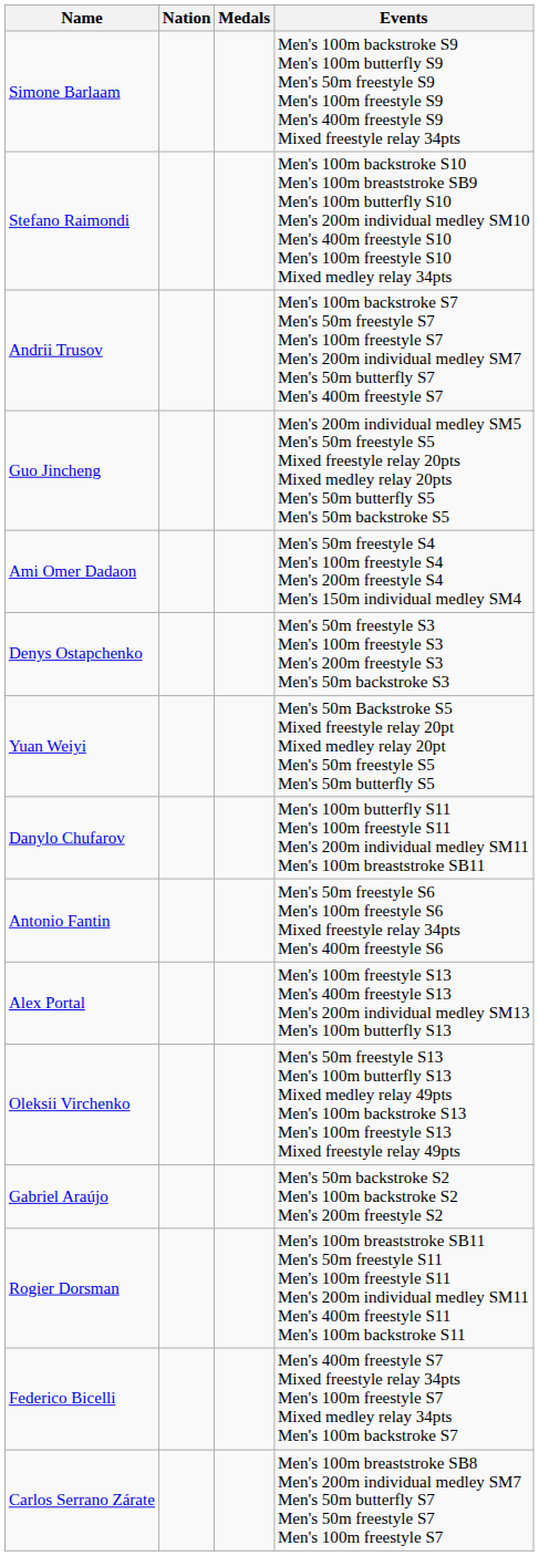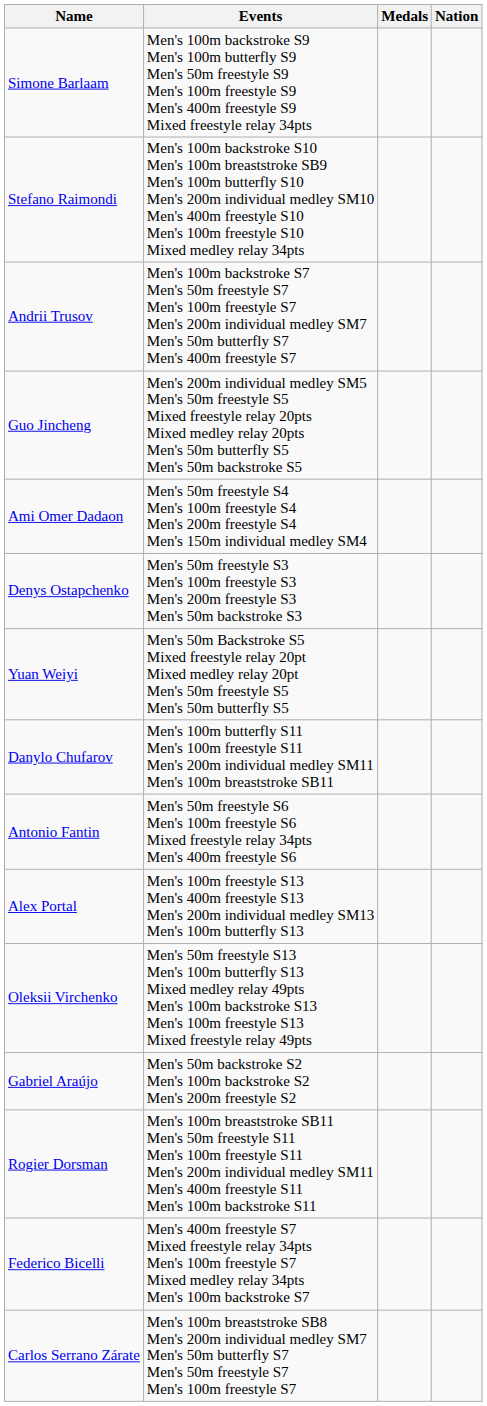columns swapped: Nation <-> Events
